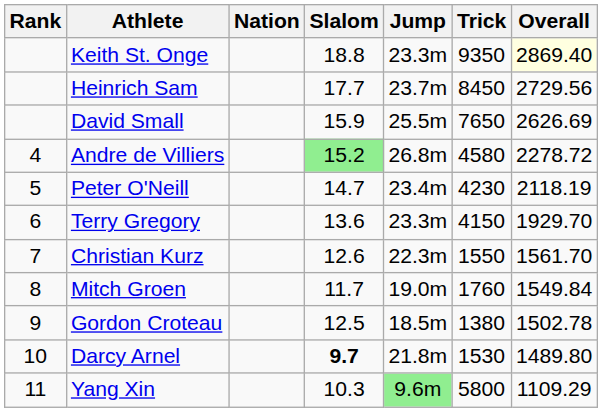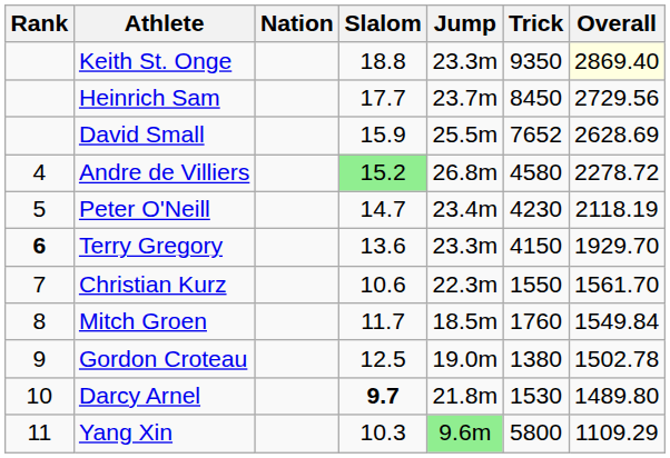David Small | Trick: 7650 -> 7652
David Small | Overall: 2626.69 -> 2628.69
Terry Gregory | Rank: normal -> bold
Christian Kurz | Slalom: 12.6 -> 10.6
Mitch Groen | Jump: 19.0m -> 18.5m
Gordon Croteau | Jump: 18.5m -> 19.0m
